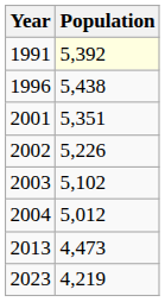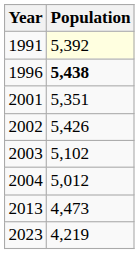1996 | Population: normal -> bold
2002 | Population: 5,226 -> 5,426
